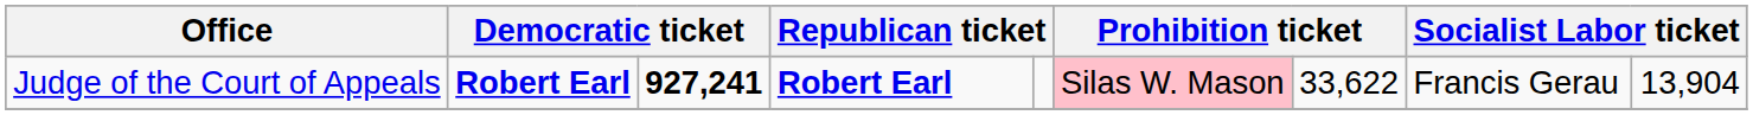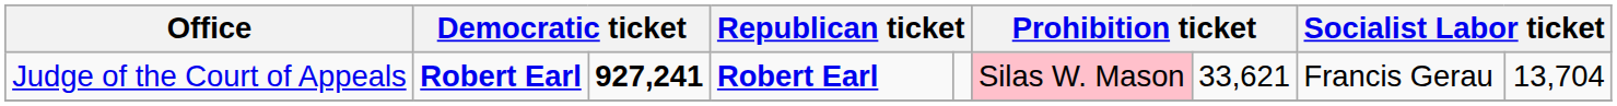Judge of the Court of Appeals | column 7: 33,622 -> 33,621
Judge of the Court of Appeals | column 9: 13,904 -> 13,704
